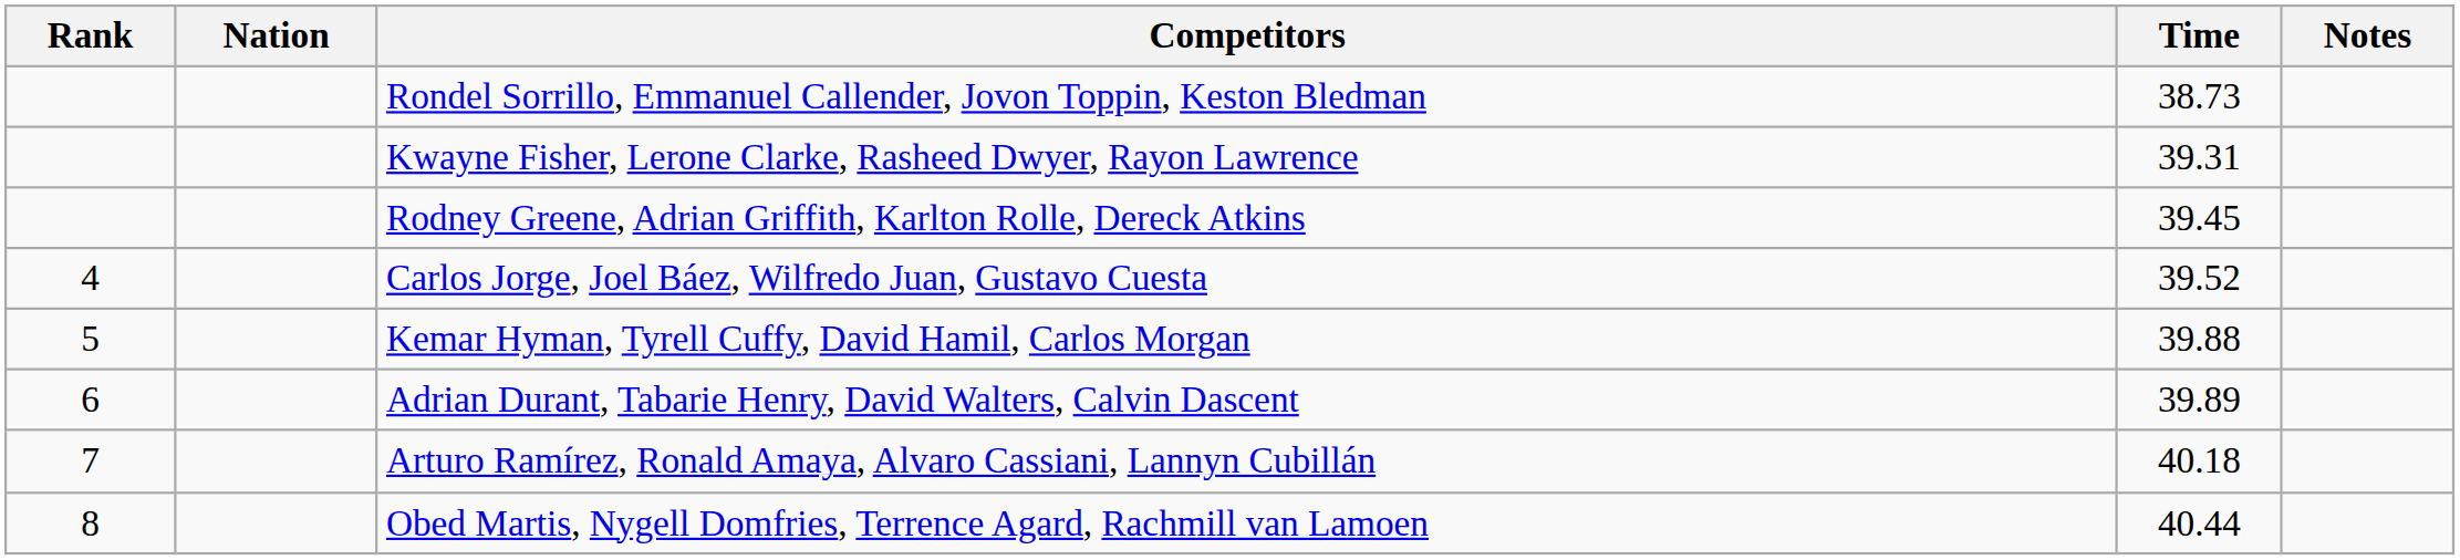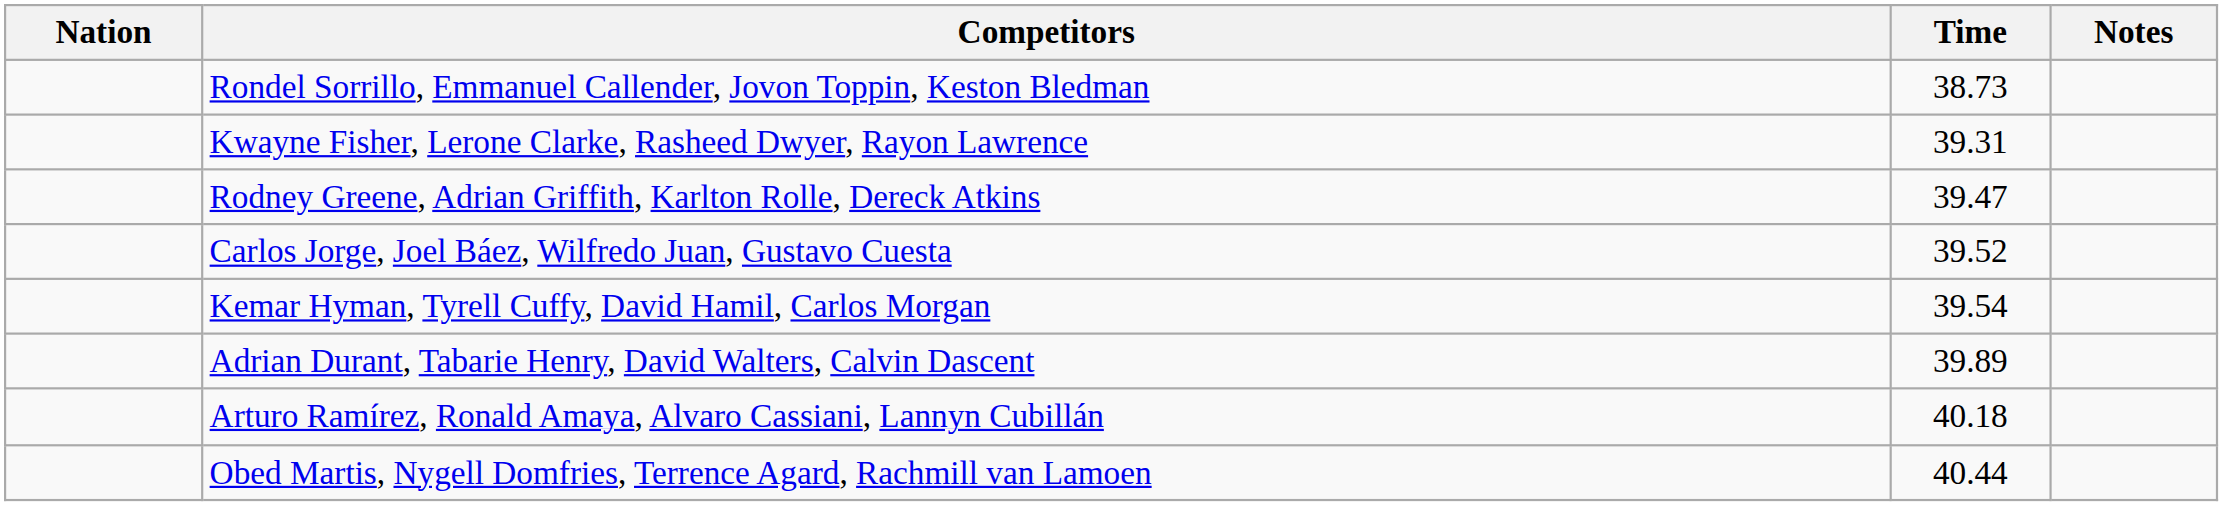- column: Rank | 4 | 5 | 6 | 7 | 8
Rodney Greene, Adrian Griffith, Karlton Rolle, Dereck Atkins | Time: 39.45 -> 39.47
Kemar Hyman, Tyrell Cuffy, David Hamil, Carlos Morgan | Time: 39.88 -> 39.54
